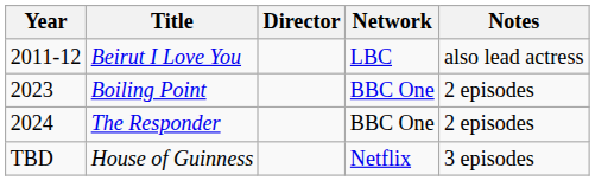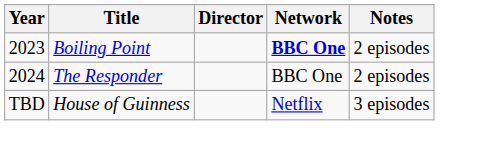- row: 2011-12 | Beirut I Love You | LBC | also lead actress
Boiling Point | Network: normal -> bold
